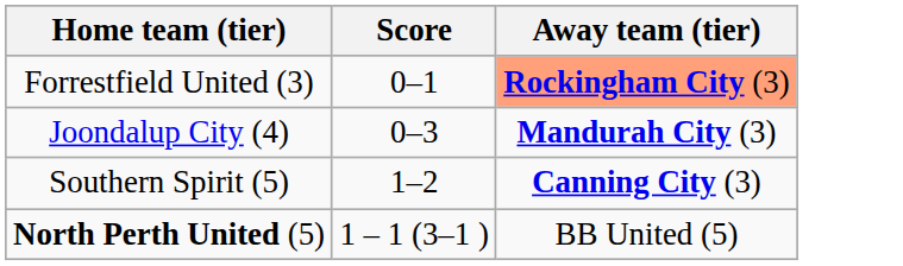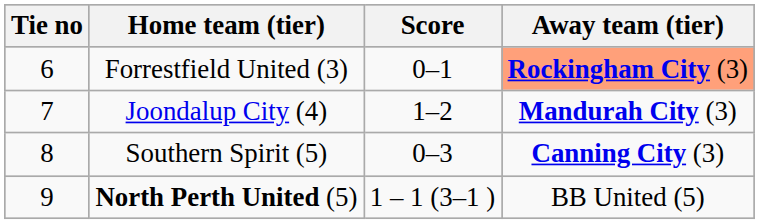+ column: Tie no | 6 | 7 | 8 | 9
Joondalup City (4) | Score: 0–3 -> 1–2
Southern Spirit (5) | Score: 1–2 -> 0–3
